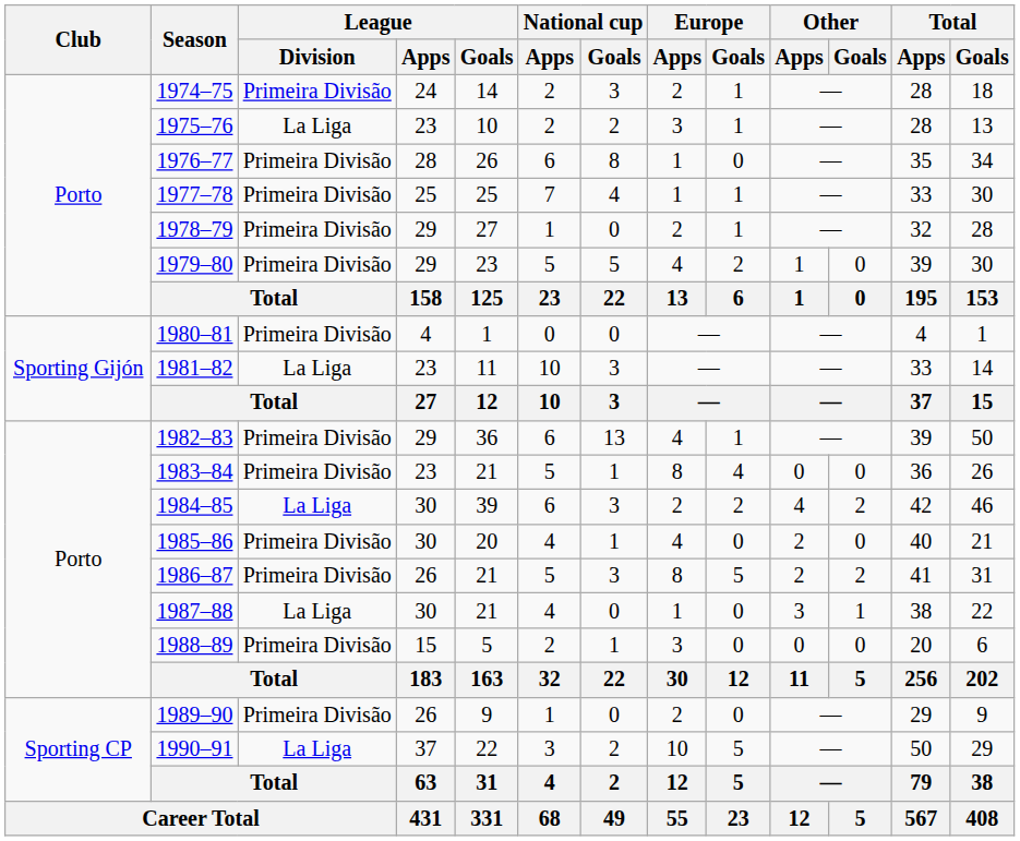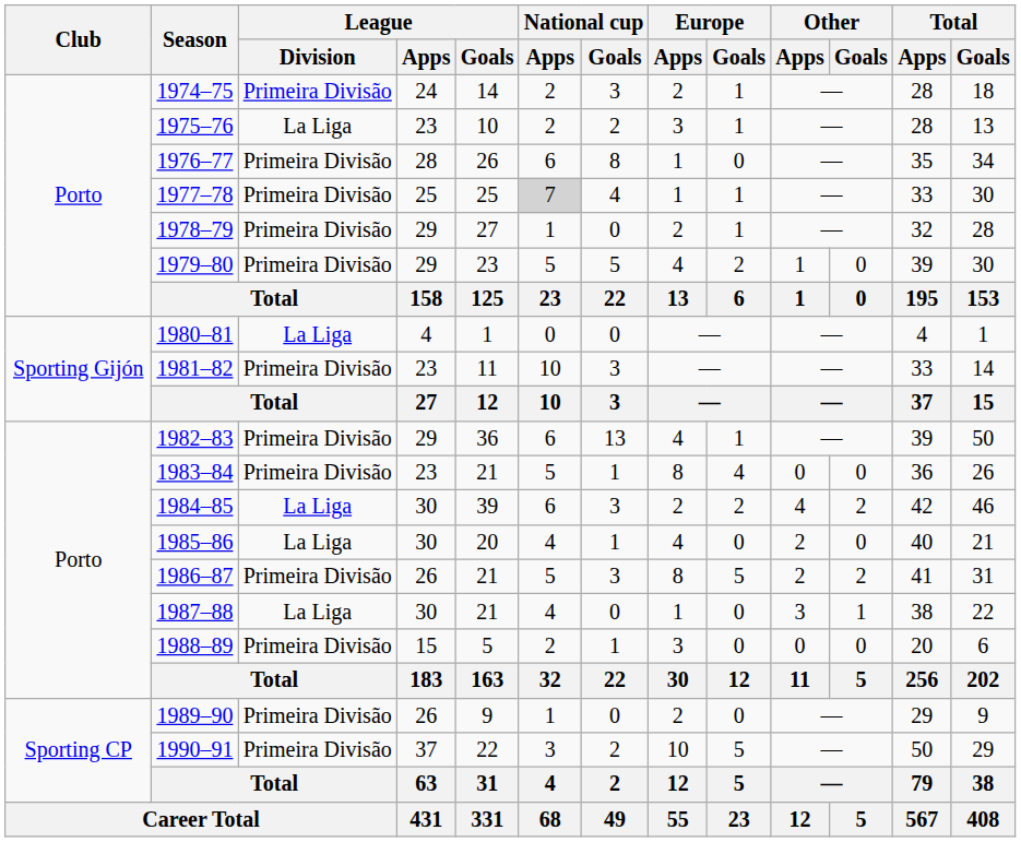1977–78 | National cup / Apps: no background -> lightgrey background
1980–81 | League / Division: Primeira Divisão -> La Liga
1981–82 | League / Division: La Liga -> Primeira Divisão
1985–86 | League / Division: Primeira Divisão -> La Liga
1990–91 | League / Division: La Liga -> Primeira Divisão
